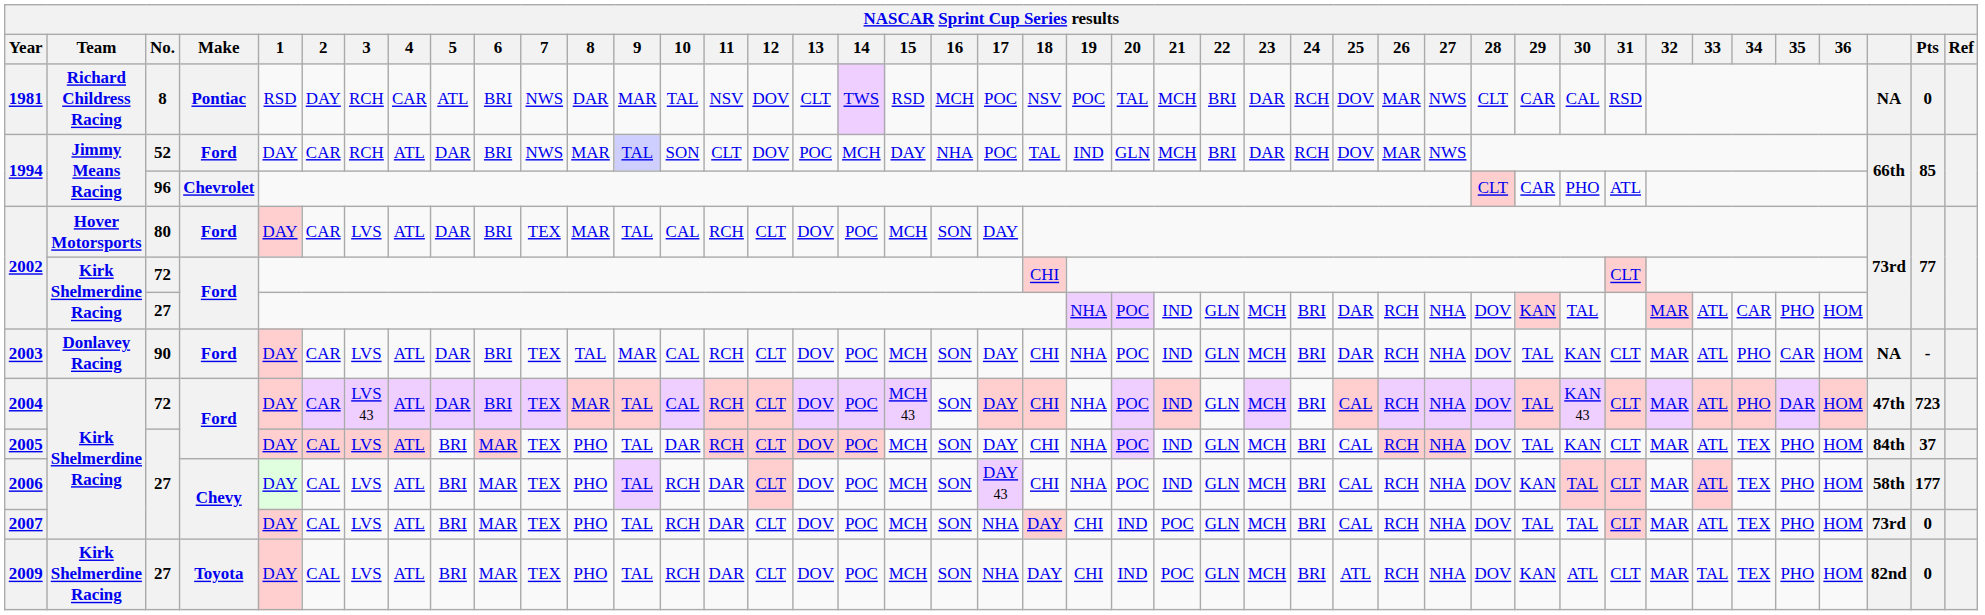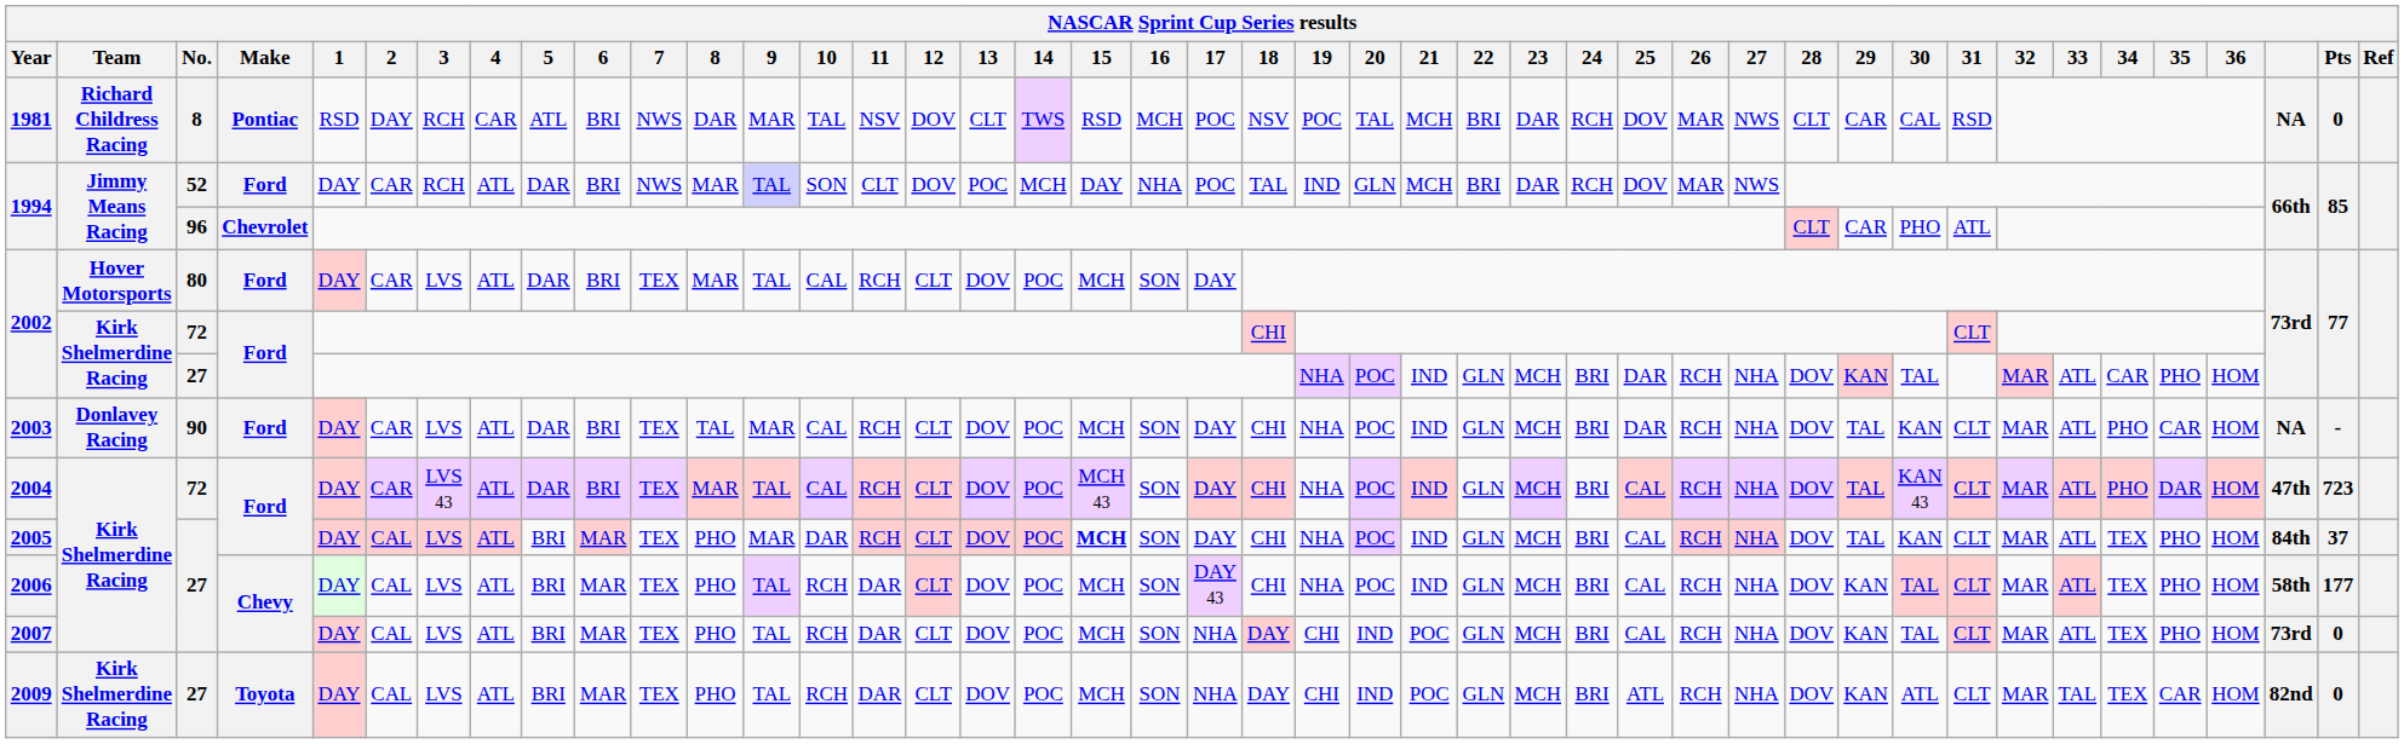2005 | 9: TAL -> MAR
2005 | 15: normal -> bold
2007 | 29: TAL -> KAN
2009 | 35: PHO -> CAR
